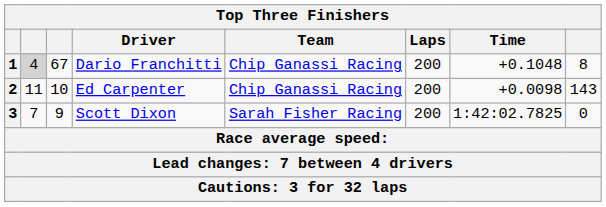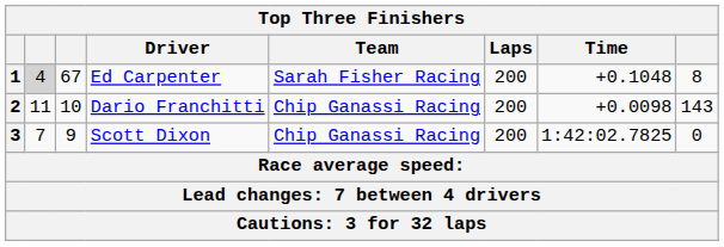1 | Driver: Dario Franchitti -> Ed Carpenter
1 | Team: Chip Ganassi Racing -> Sarah Fisher Racing
2 | Driver: Ed Carpenter -> Dario Franchitti
3 | Team: Sarah Fisher Racing -> Chip Ganassi Racing
